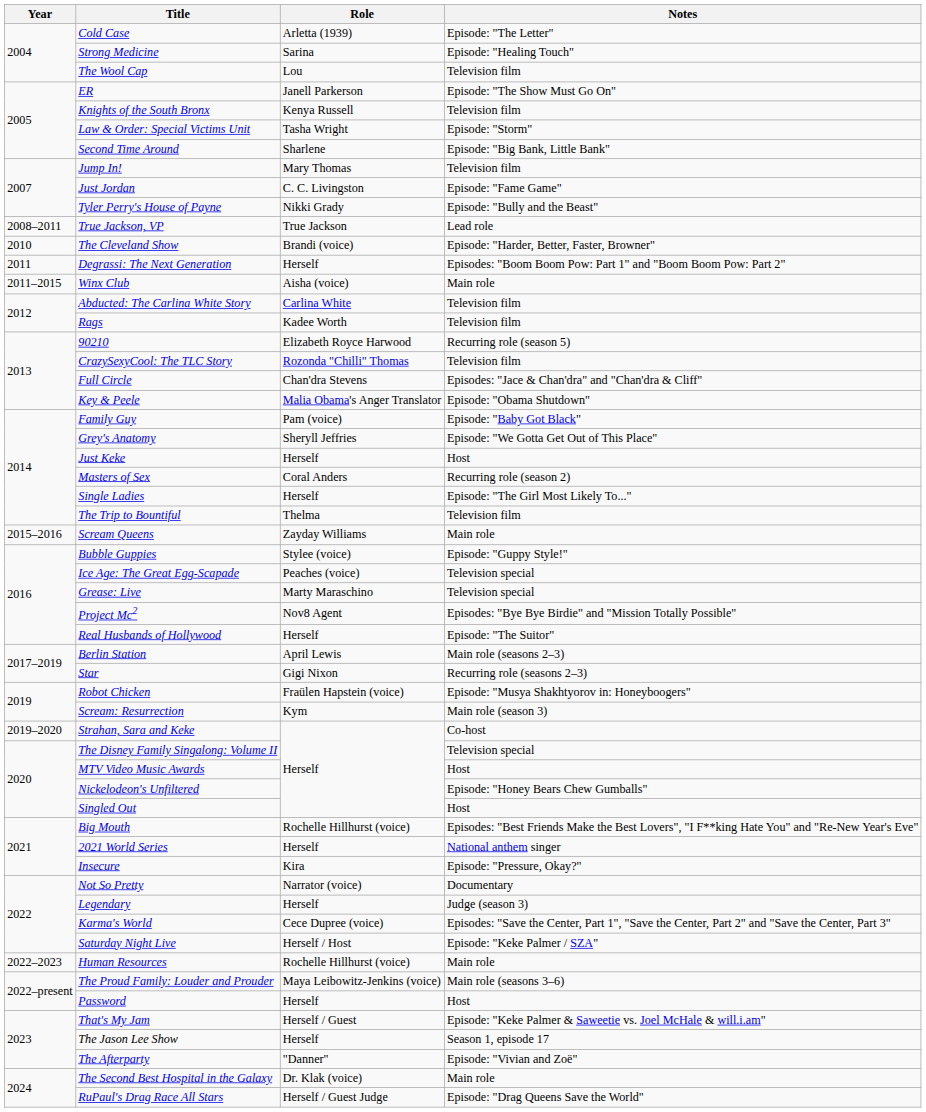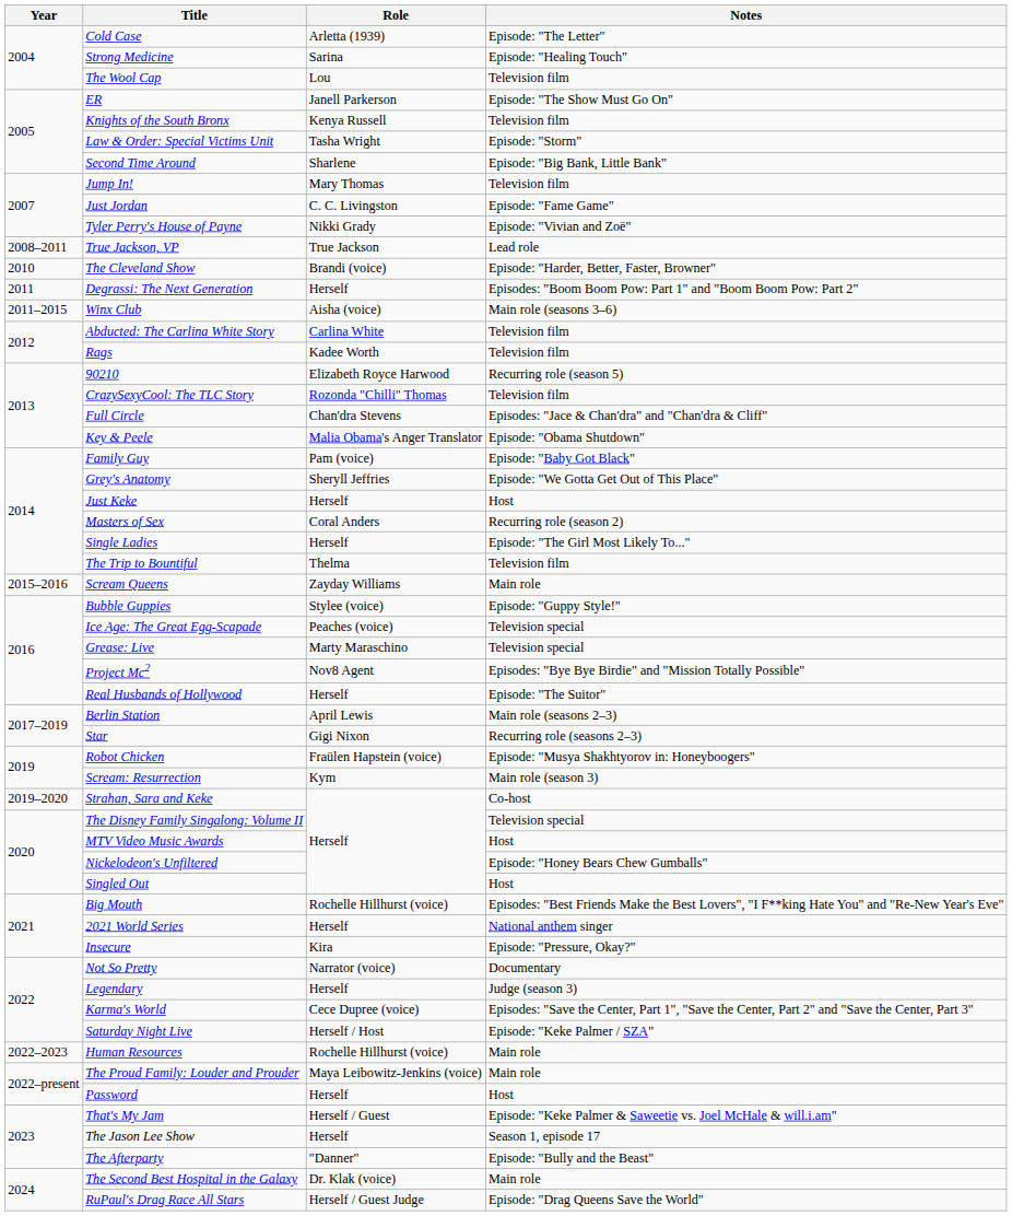Tyler Perry's House of Payne | Notes: Episode: "Bully and the Beast" -> Episode: "Vivian and Zoë"
Winx Club | Notes: Main role -> Main role (seasons 3–6)
The Proud Family: Louder and Prouder | Notes: Main role (seasons 3–6) -> Main role
The Afterparty | Notes: Episode: "Vivian and Zoë" -> Episode: "Bully and the Beast"
